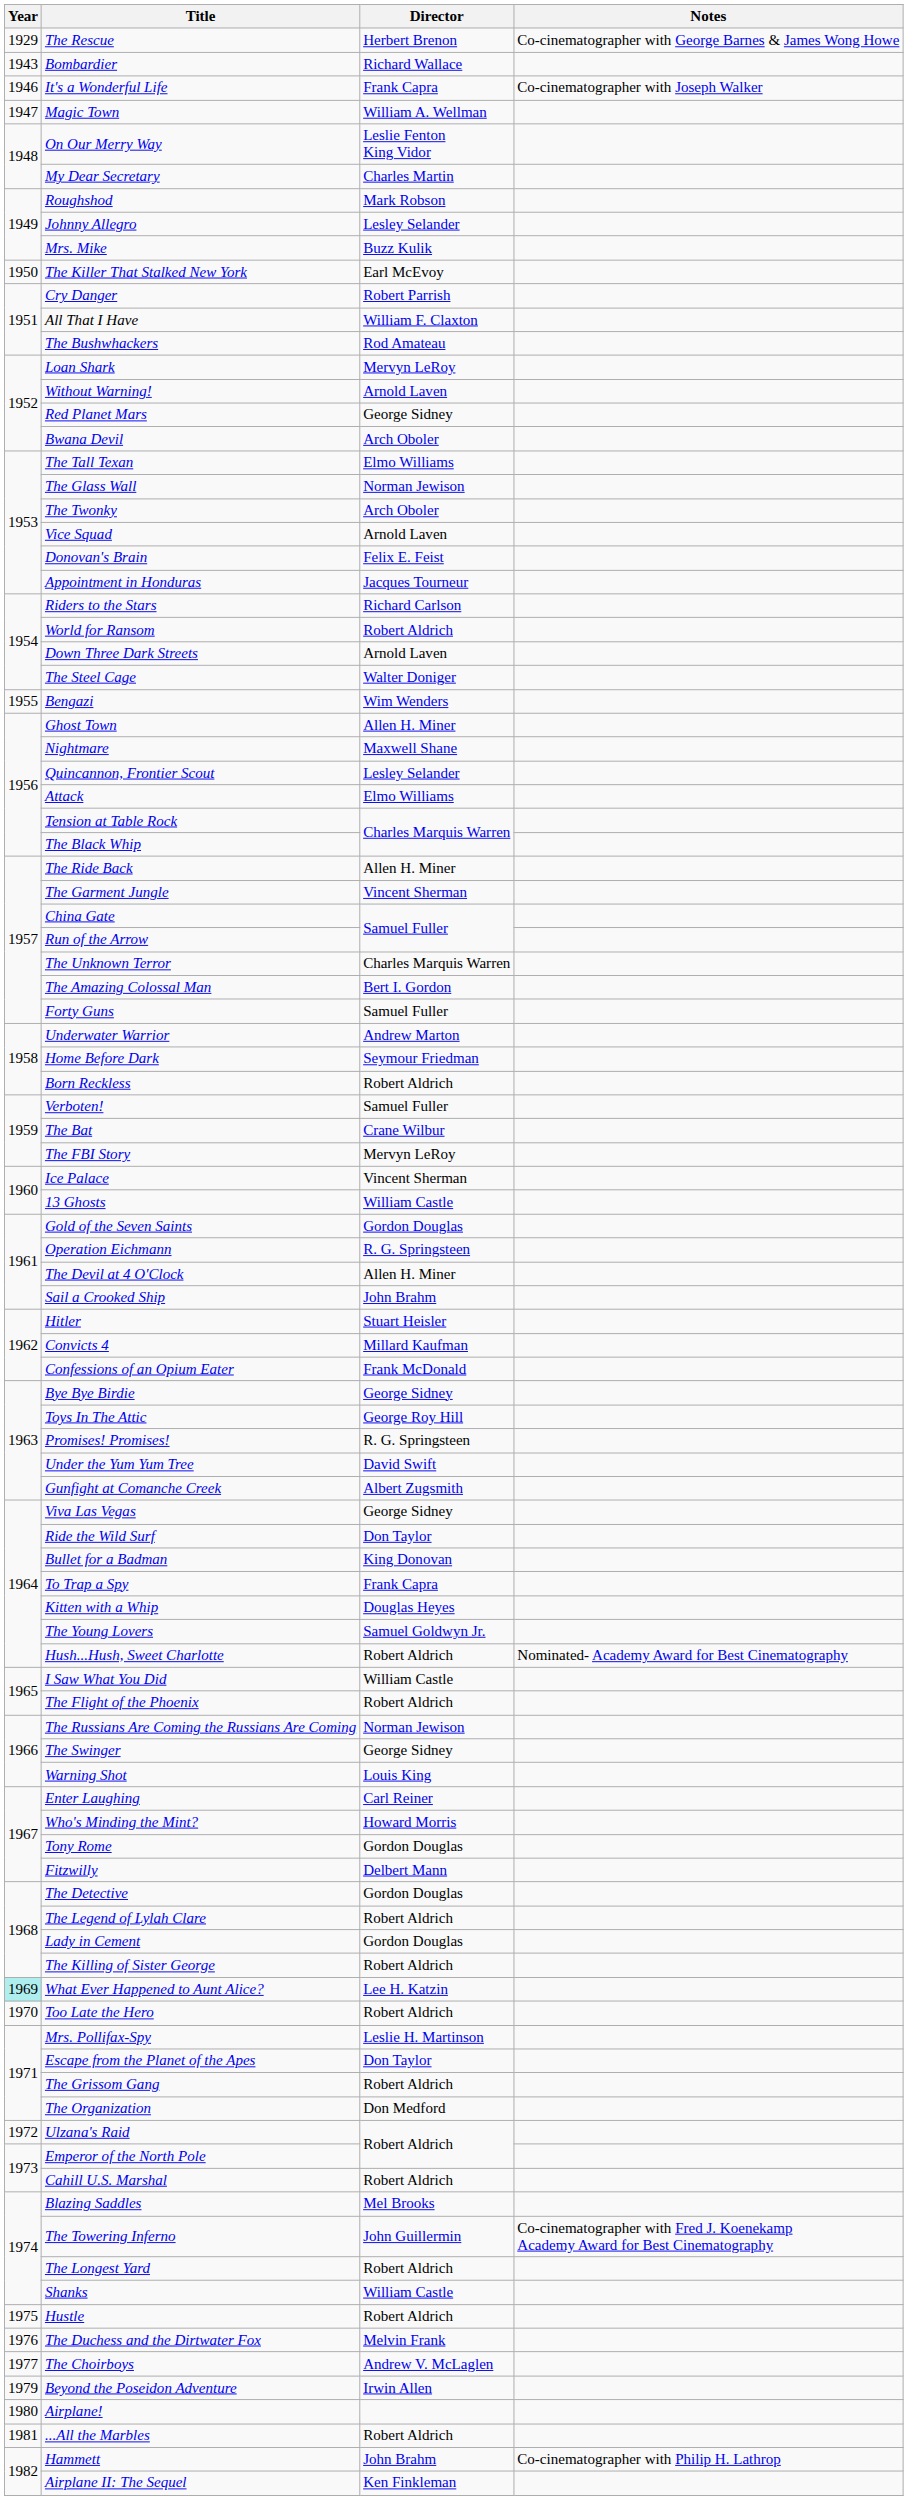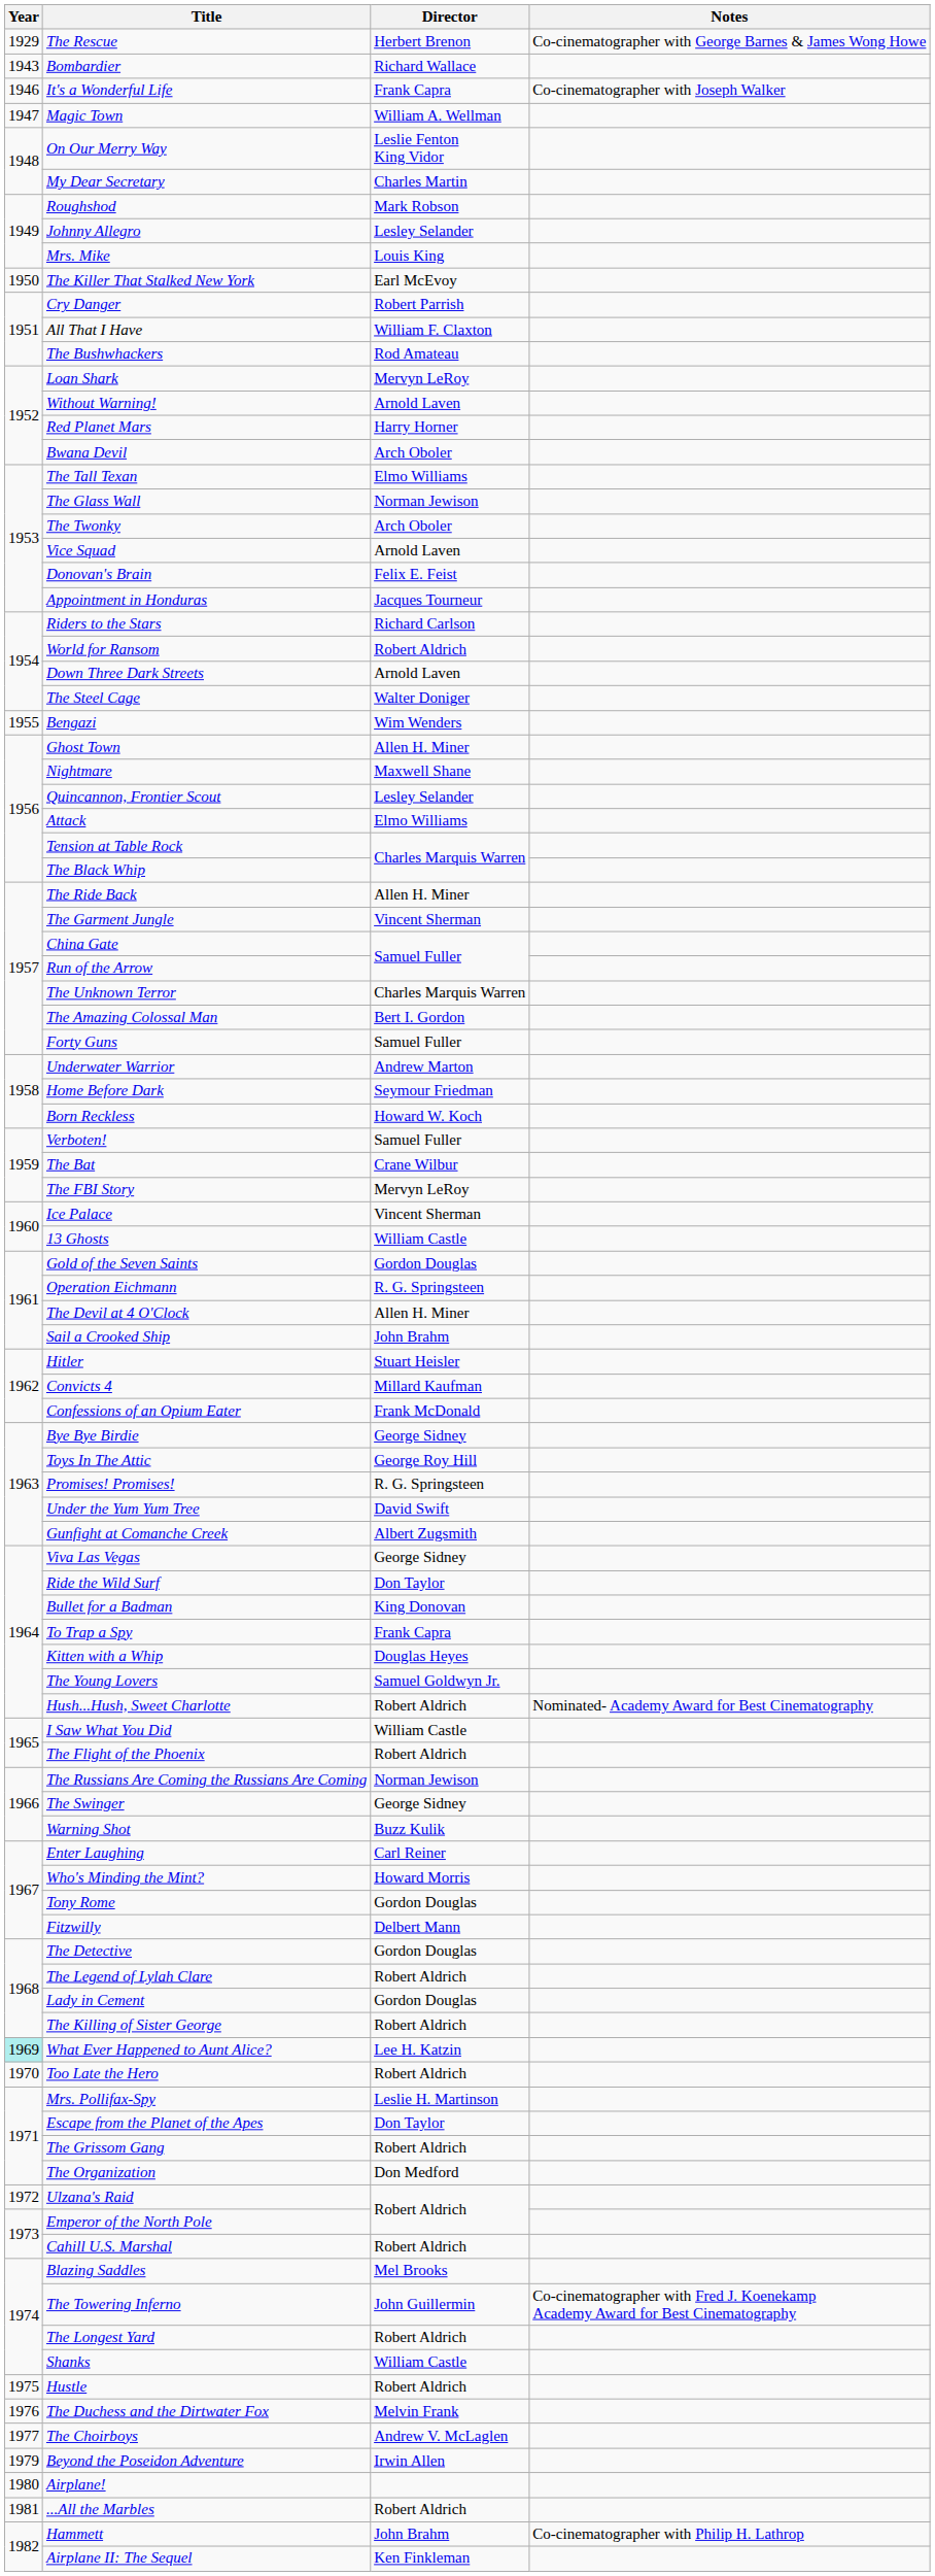Mrs. Mike | Director: Buzz Kulik -> Louis King
Red Planet Mars | Director: George Sidney -> Harry Horner
Born Reckless | Director: Robert Aldrich -> Howard W. Koch
Warning Shot | Director: Louis King -> Buzz Kulik
